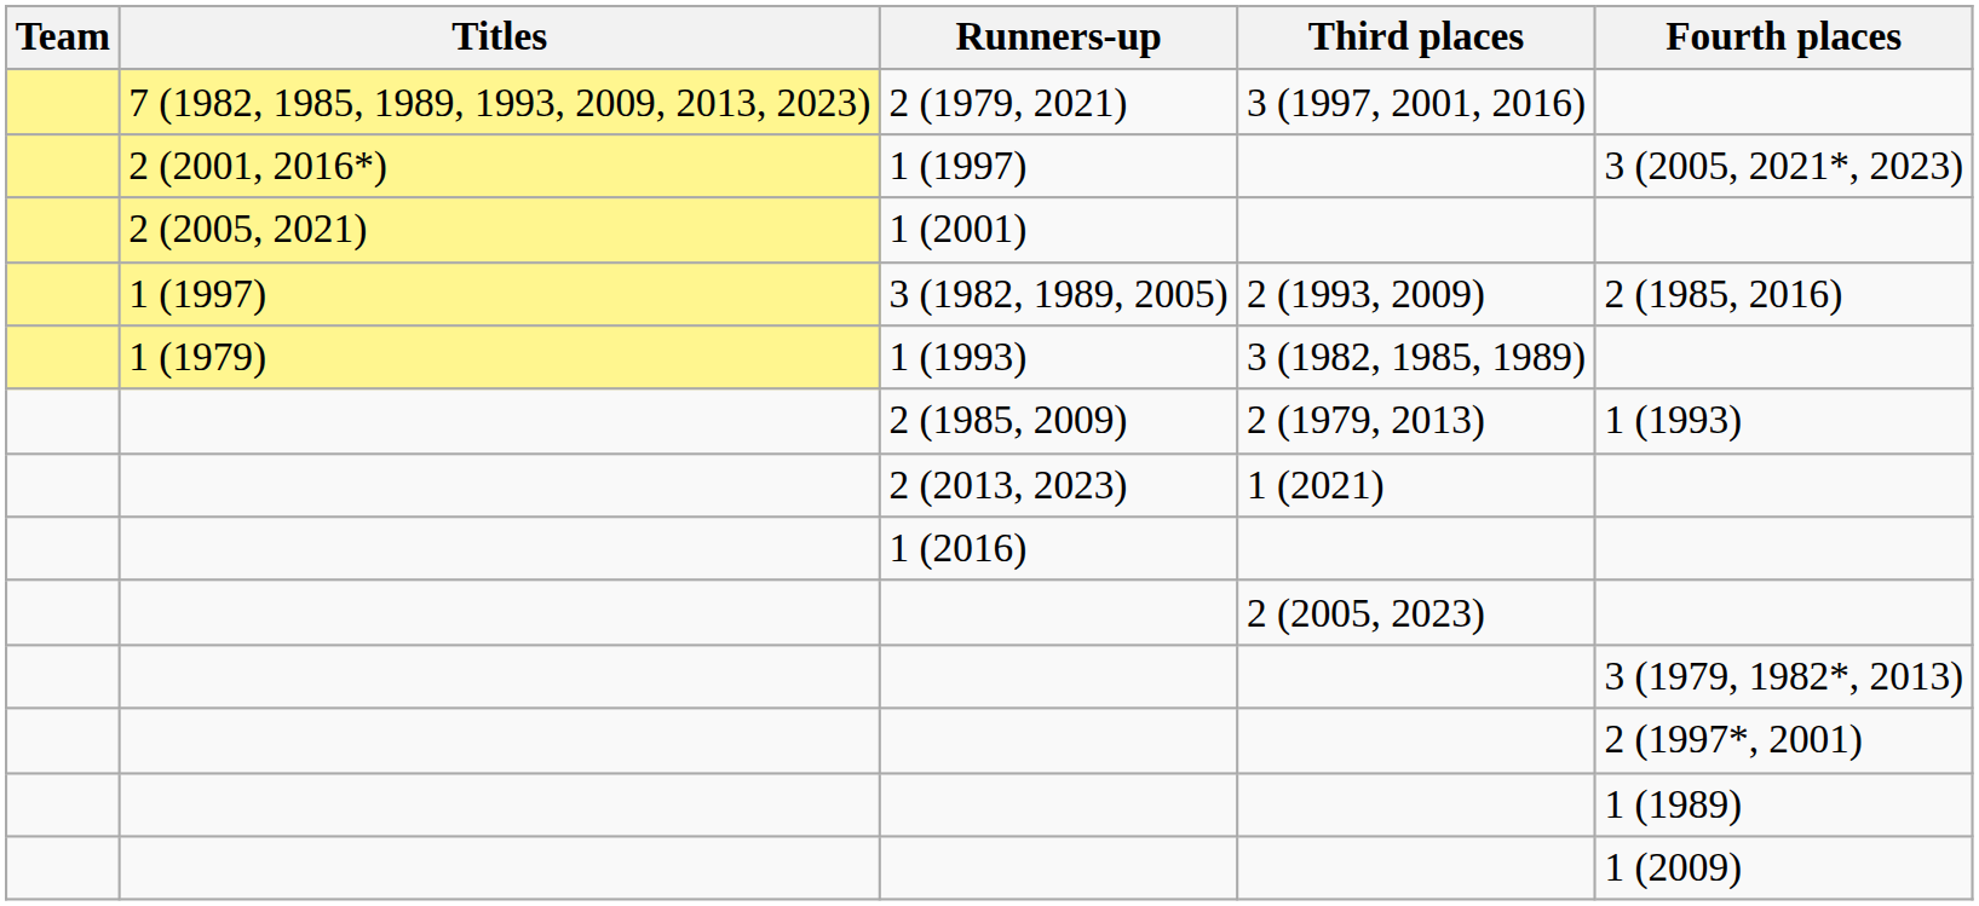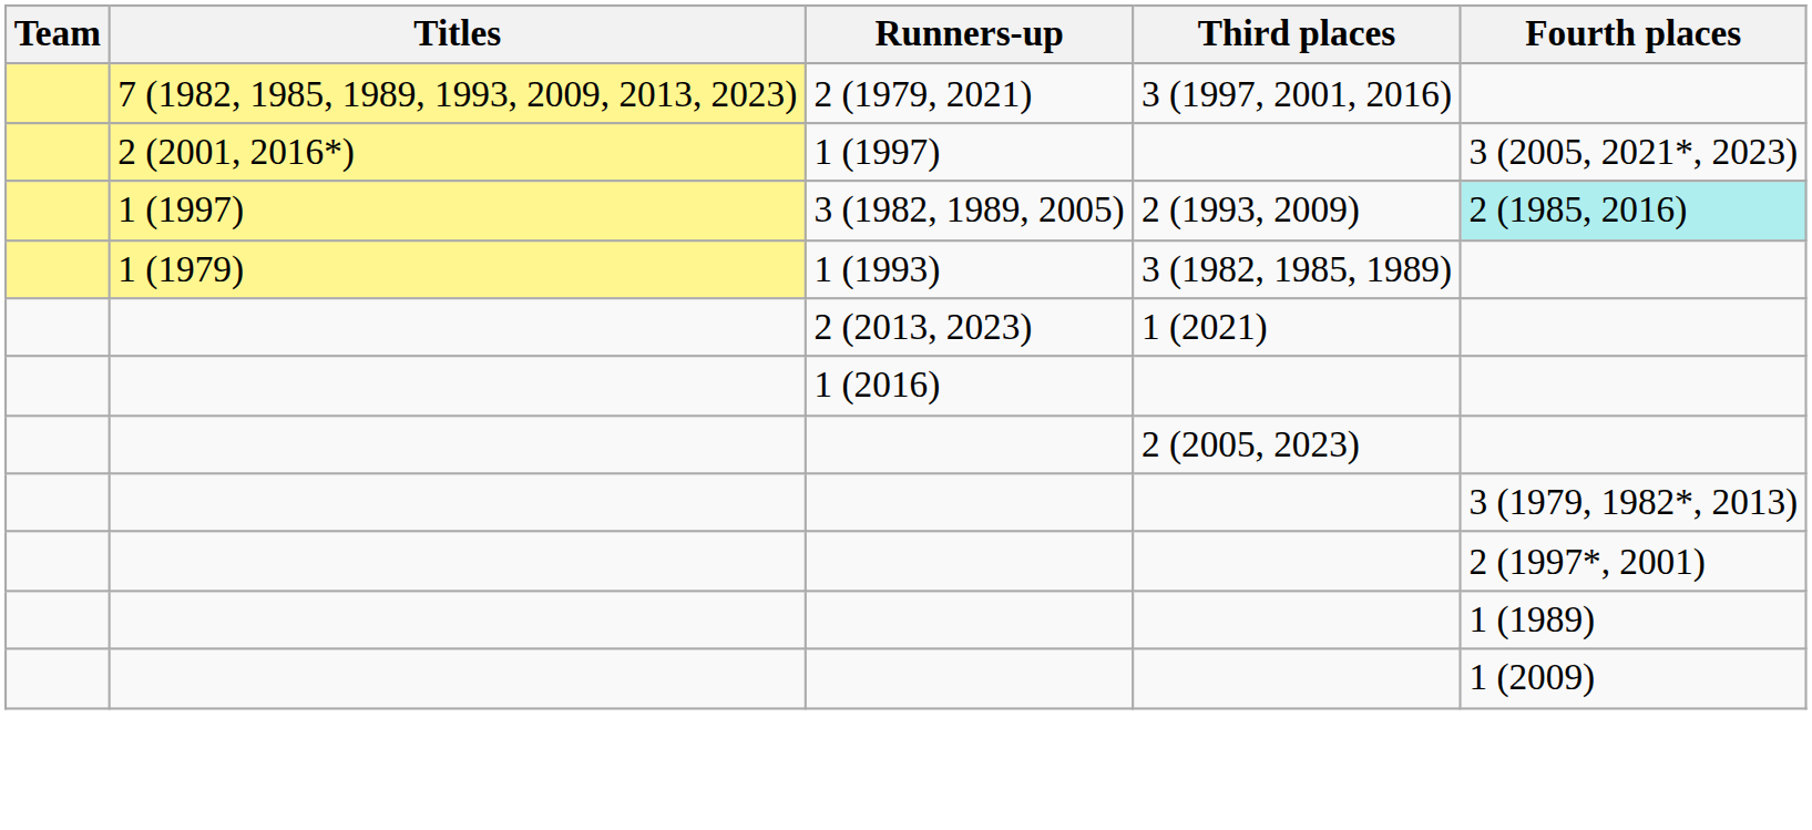- row: 2 (2005, 2021) | 1 (2001)
3 (1982, 1989, 2005) | Fourth places: no background -> paleturquoise background
- row: 2 (1985, 2009) | 2 (1979, 2013) | 1 (1993)
